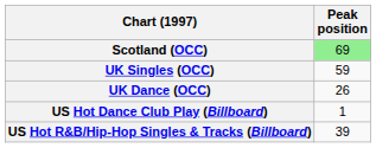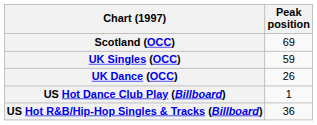Scotland (OCC) | Peak position: lightgreen background -> no background
US Hot R&B/Hip-Hop Singles & Tracks (Billboard) | Peak position: 39 -> 36
